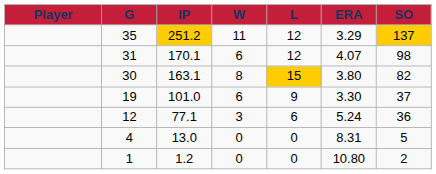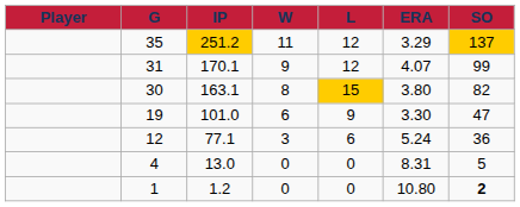31 | W: 6 -> 9
31 | SO: 98 -> 99
19 | SO: 37 -> 47
1 | SO: normal -> bold
